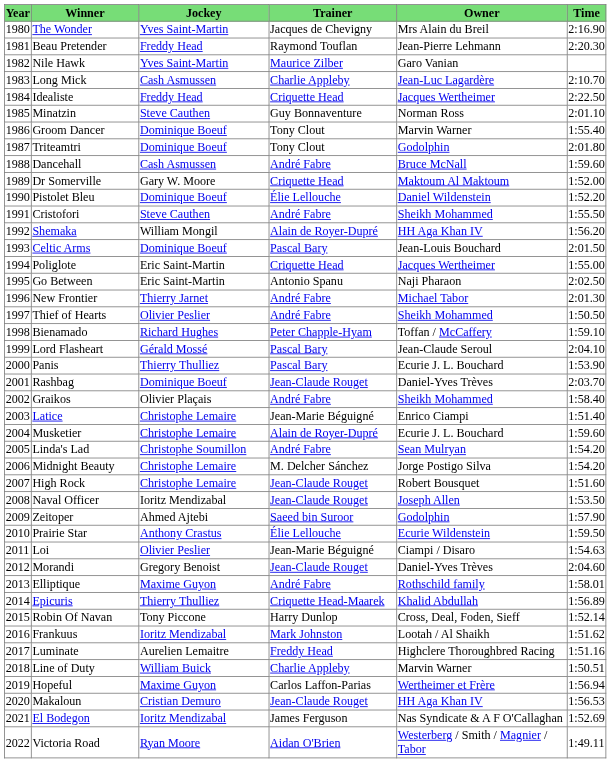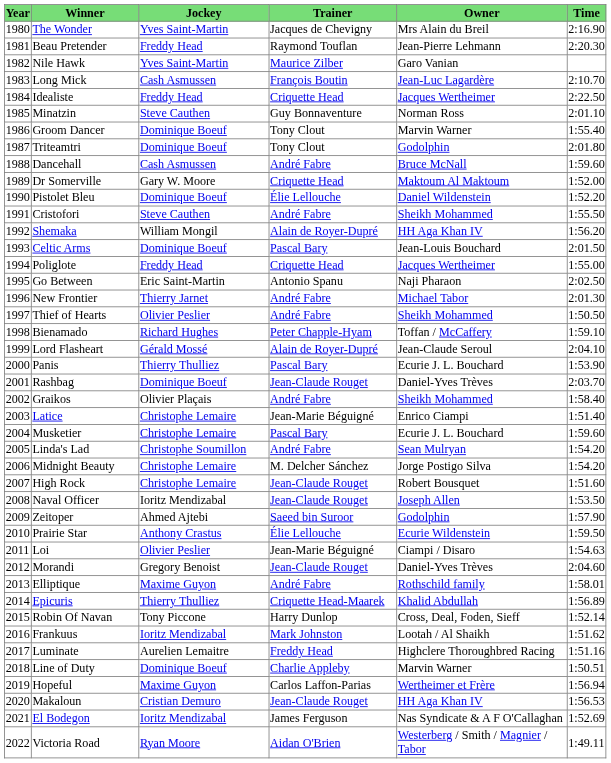Long Mick | Trainer: Charlie Appleby -> François Boutin
Poliglote | Jockey: Eric Saint-Martin -> Freddy Head
Lord Flasheart | Trainer: Pascal Bary -> Alain de Royer-Dupré
Musketier | Trainer: Alain de Royer-Dupré -> Pascal Bary
Line of Duty | Jockey: William Buick -> Dominique Boeuf
